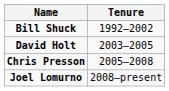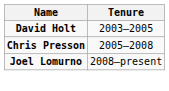- row: Bill Shuck | 1992–2002
